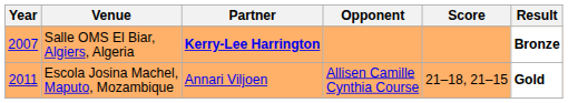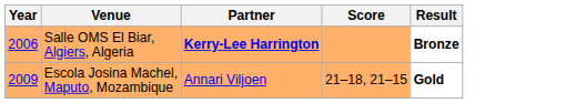- column: Opponent | Allisen Camille Cynthia Course
Salle OMS El Biar, Algiers, Algeria | Year: 2007 -> 2006
Escola Josina Machel, Maputo, Mozambique | Year: 2011 -> 2009
